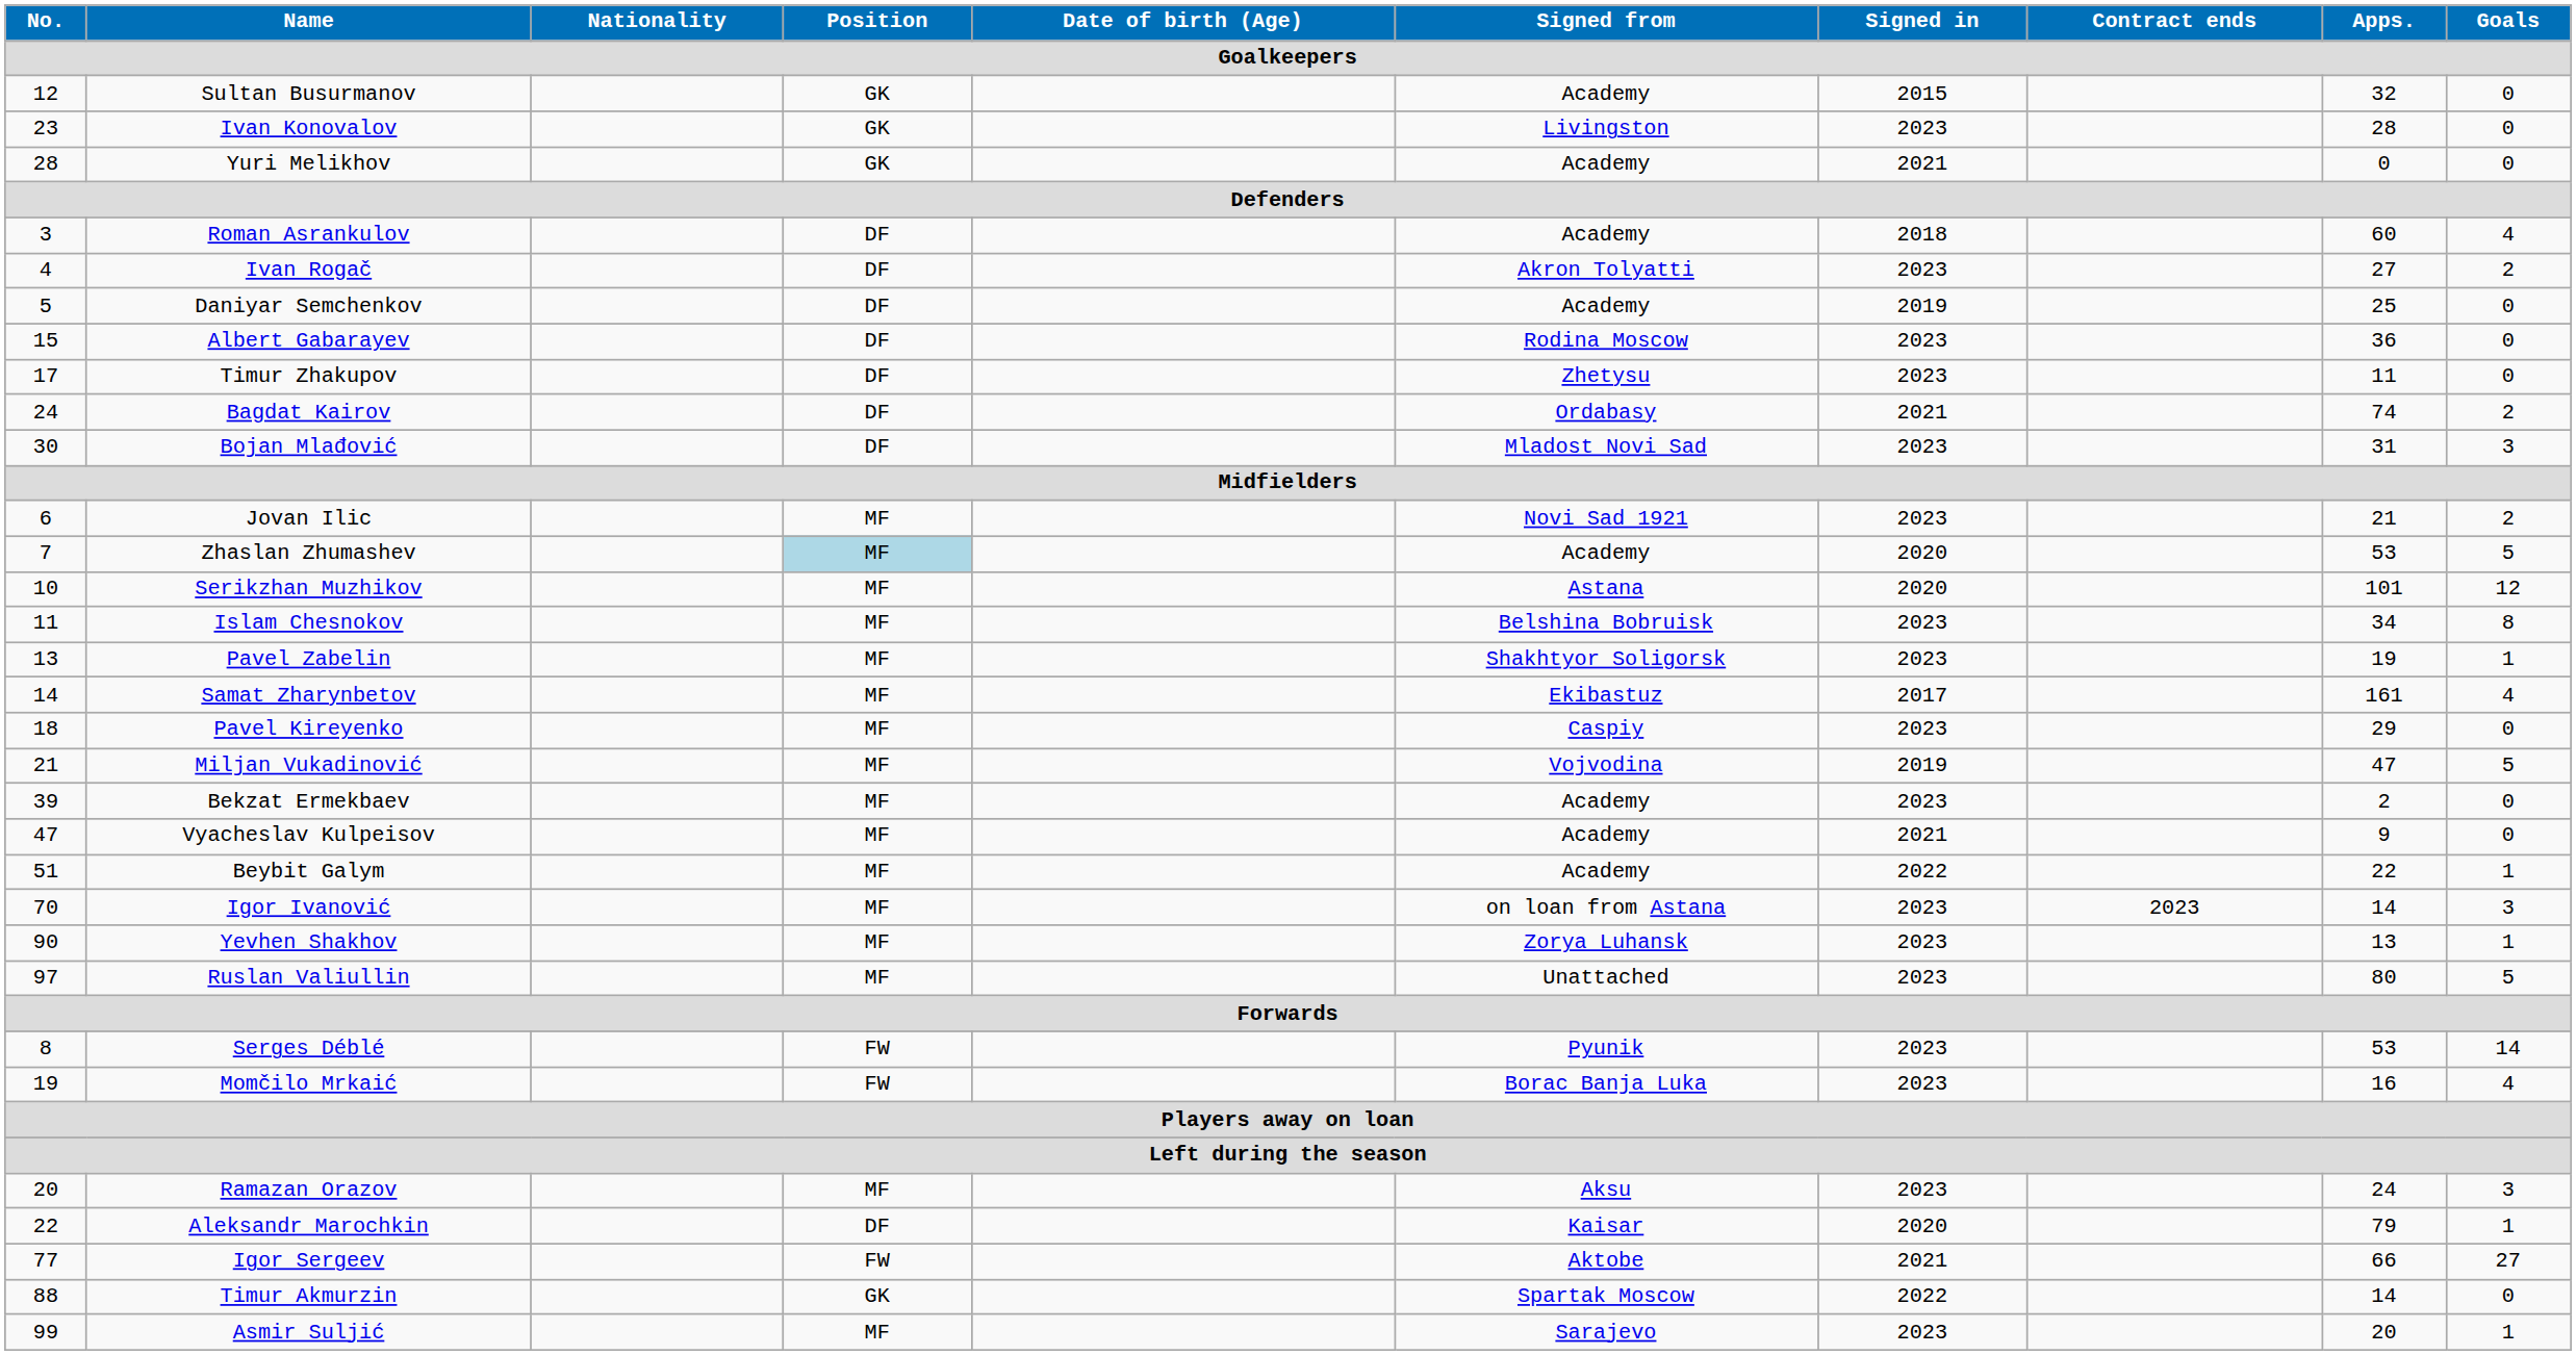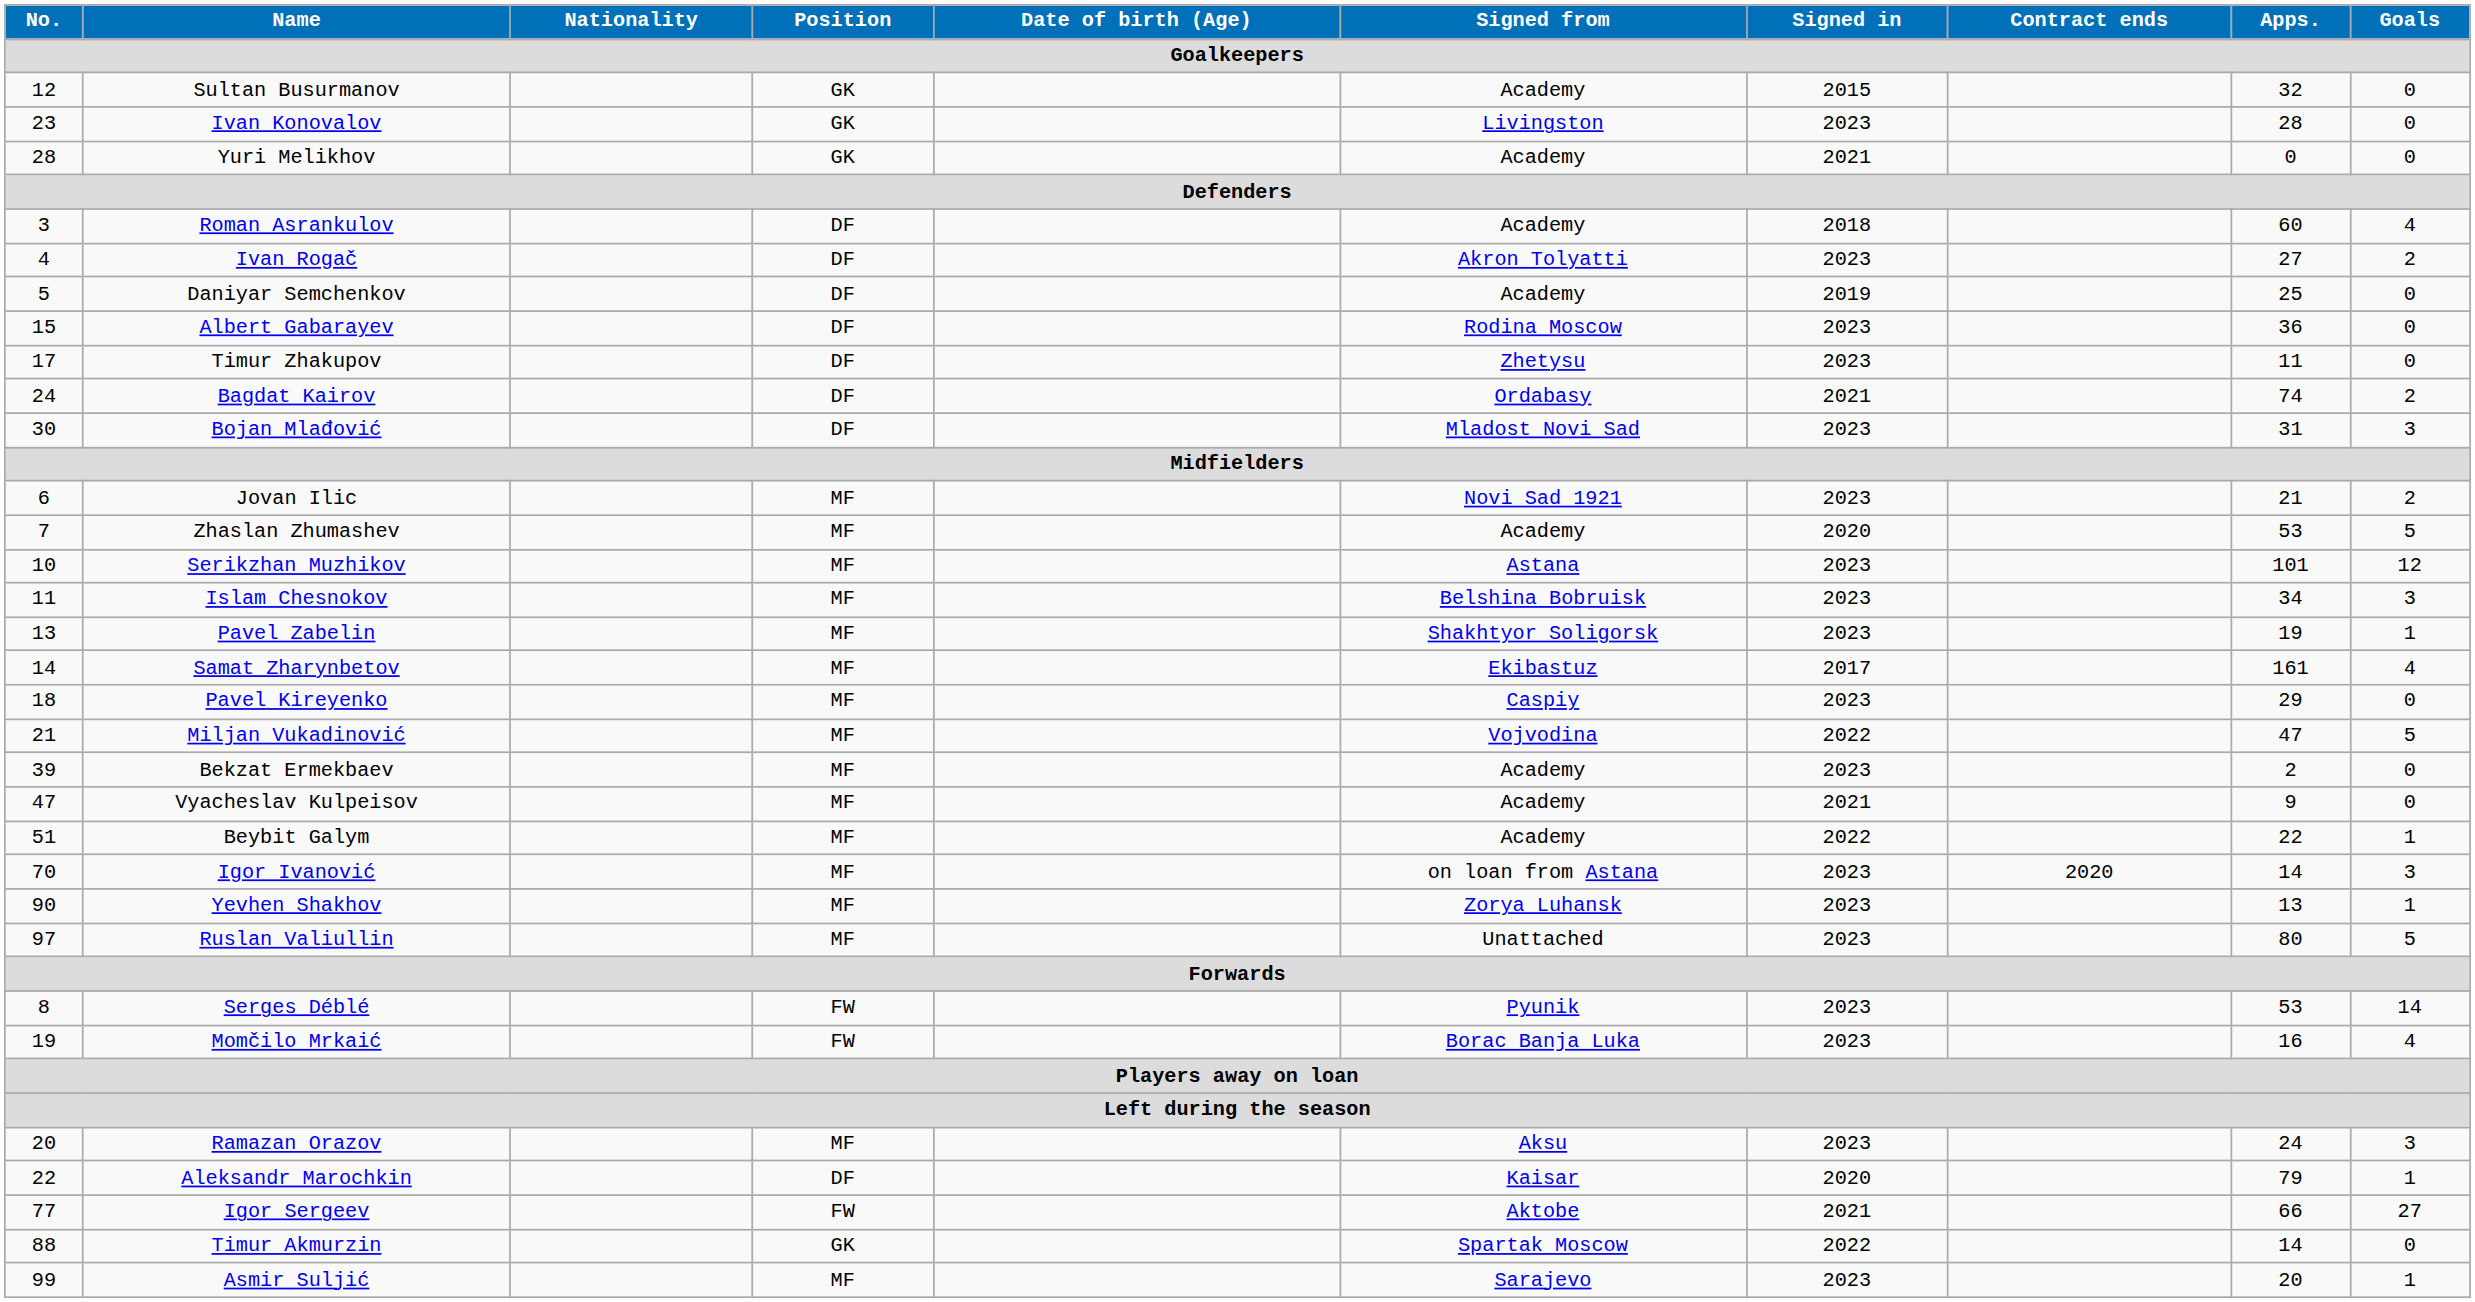Zhaslan Zhumashev | Position: lightblue background -> no background
Serikzhan Muzhikov | Signed in: 2020 -> 2023
Islam Chesnokov | Goals: 8 -> 3
Miljan Vukadinović | Signed in: 2019 -> 2022
Igor Ivanović | Contract ends: 2023 -> 2020
